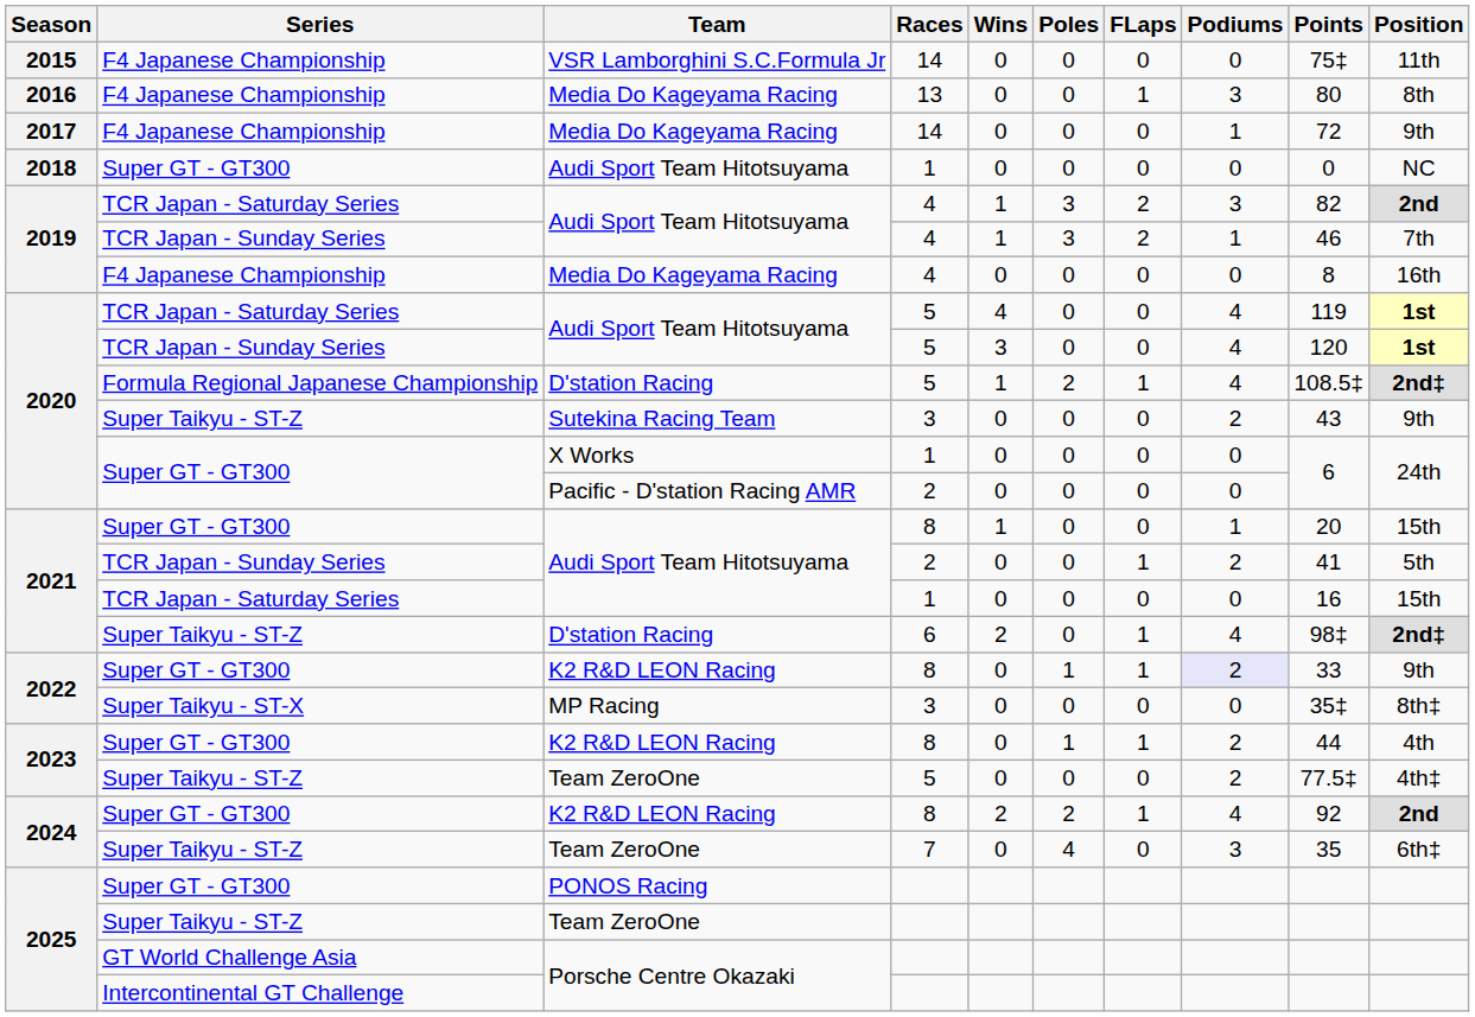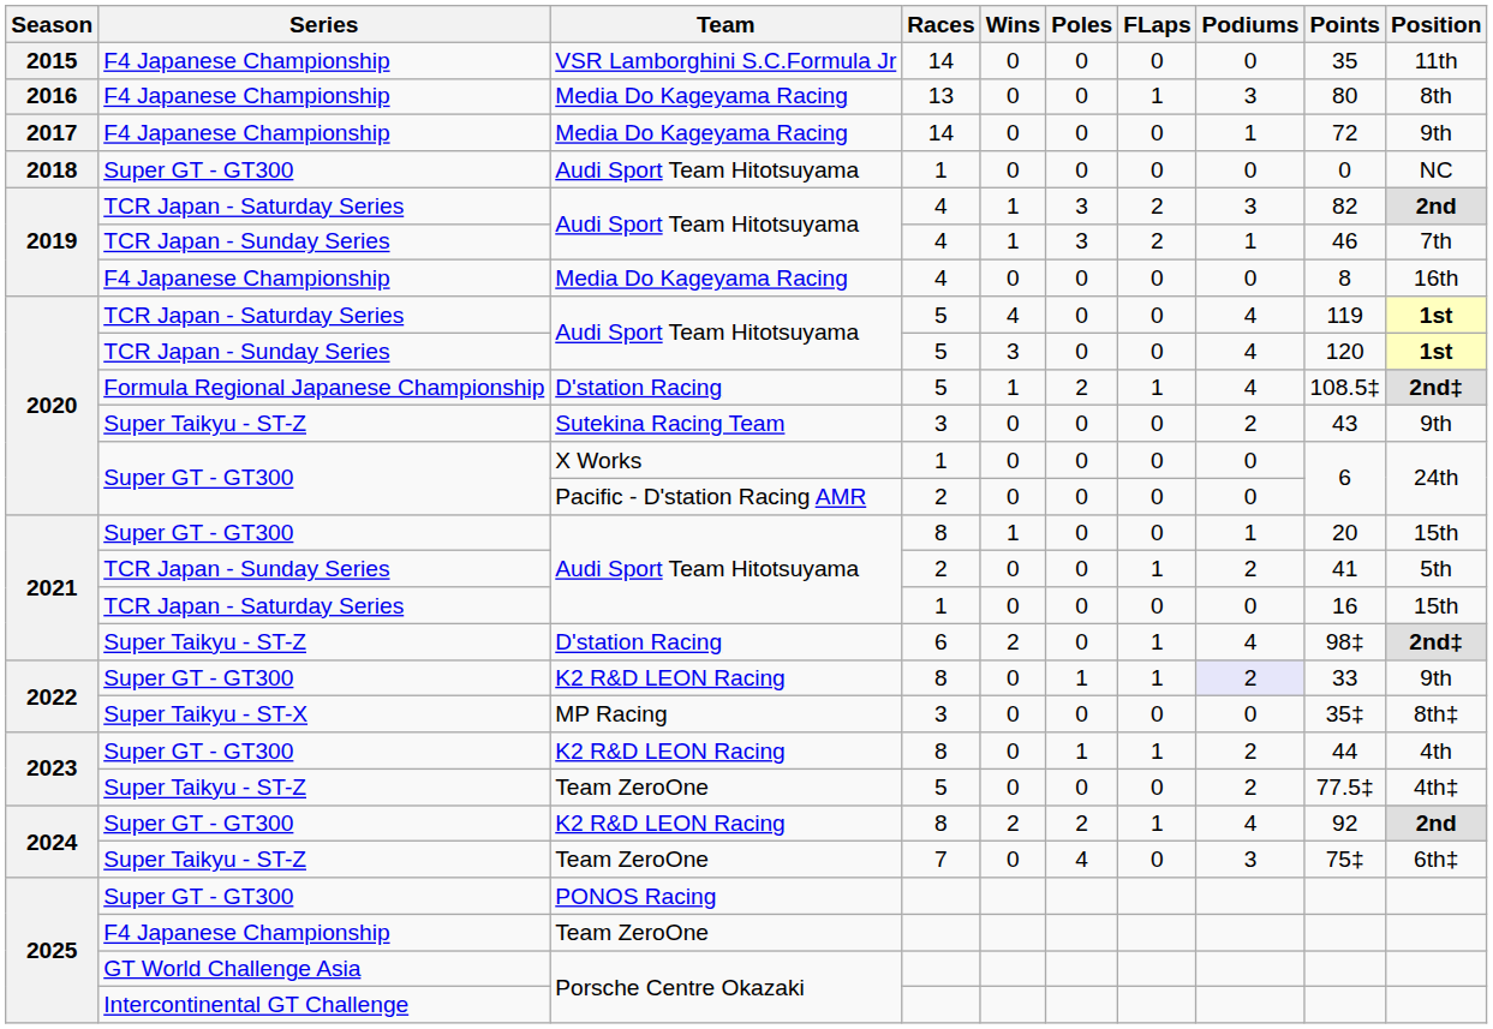VSR Lamborghini S.C.Formula Jr | Points: 75‡ -> 35
2024 / Team ZeroOne | Points: 35 -> 75‡
2025 / Team ZeroOne | Series: Super Taikyu - ST-Z -> F4 Japanese Championship
